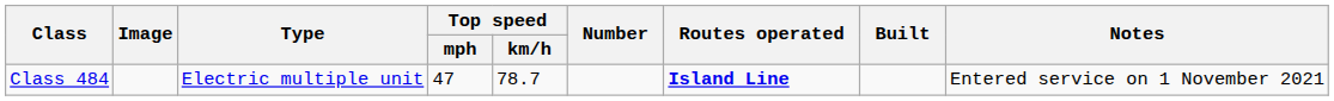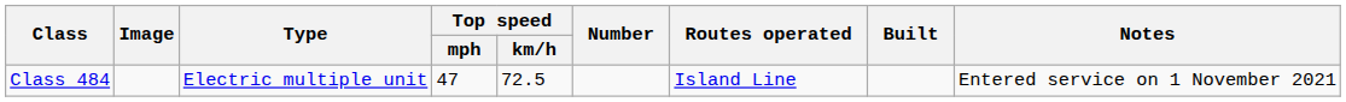Class 484 | Top speed / km/h: 78.7 -> 72.5
Class 484 | Routes operated: bold -> normal
